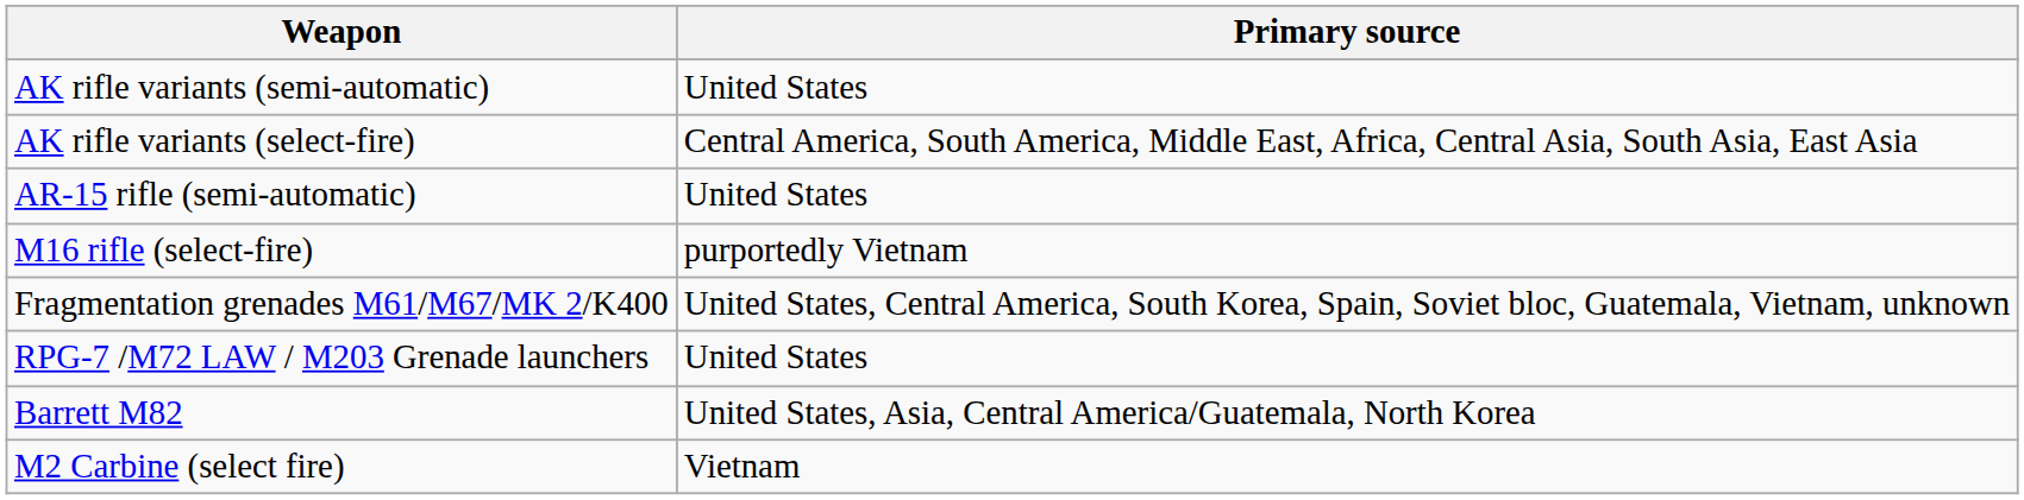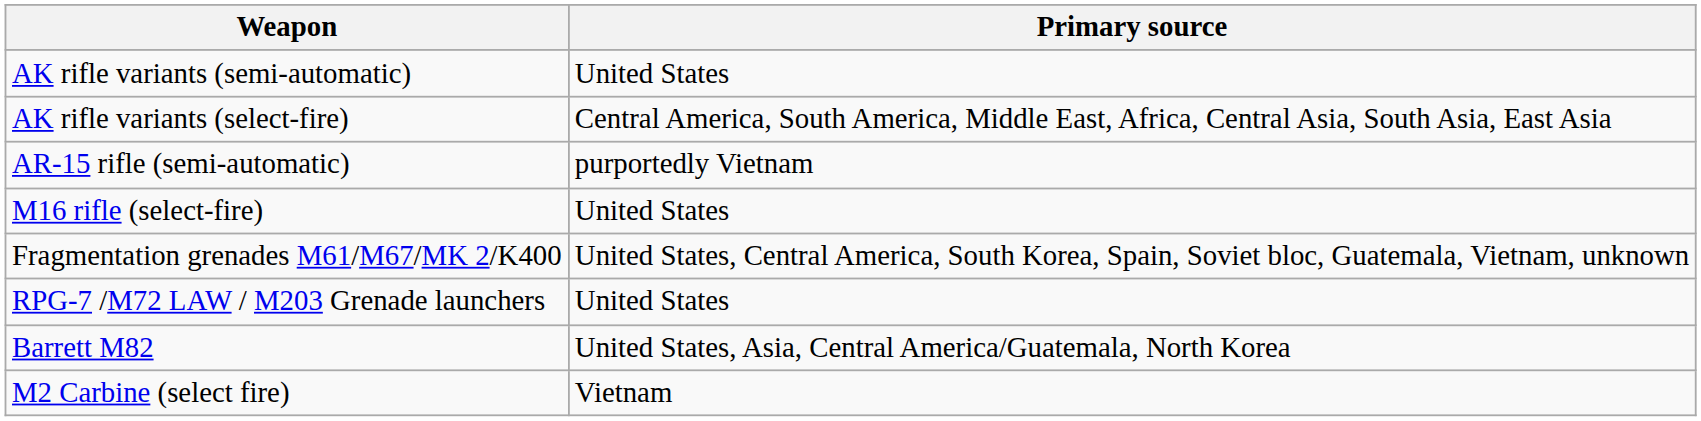AR-15 rifle (semi-automatic) | Primary source: United States -> purportedly Vietnam
M16 rifle (select-fire) | Primary source: purportedly Vietnam -> United States
